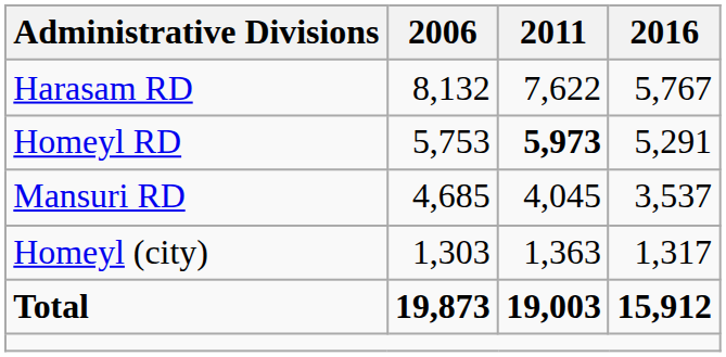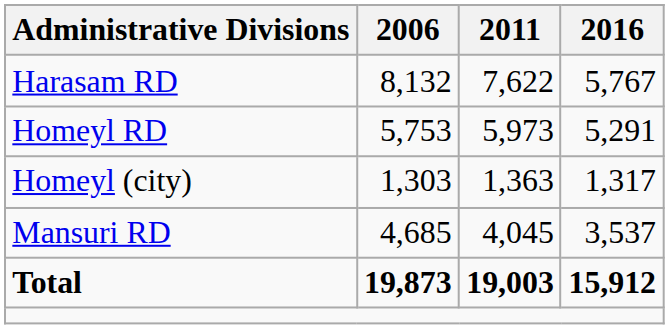Homeyl RD | 2011: bold -> normal
rows swapped: Mansuri RD <-> Homeyl (city)
